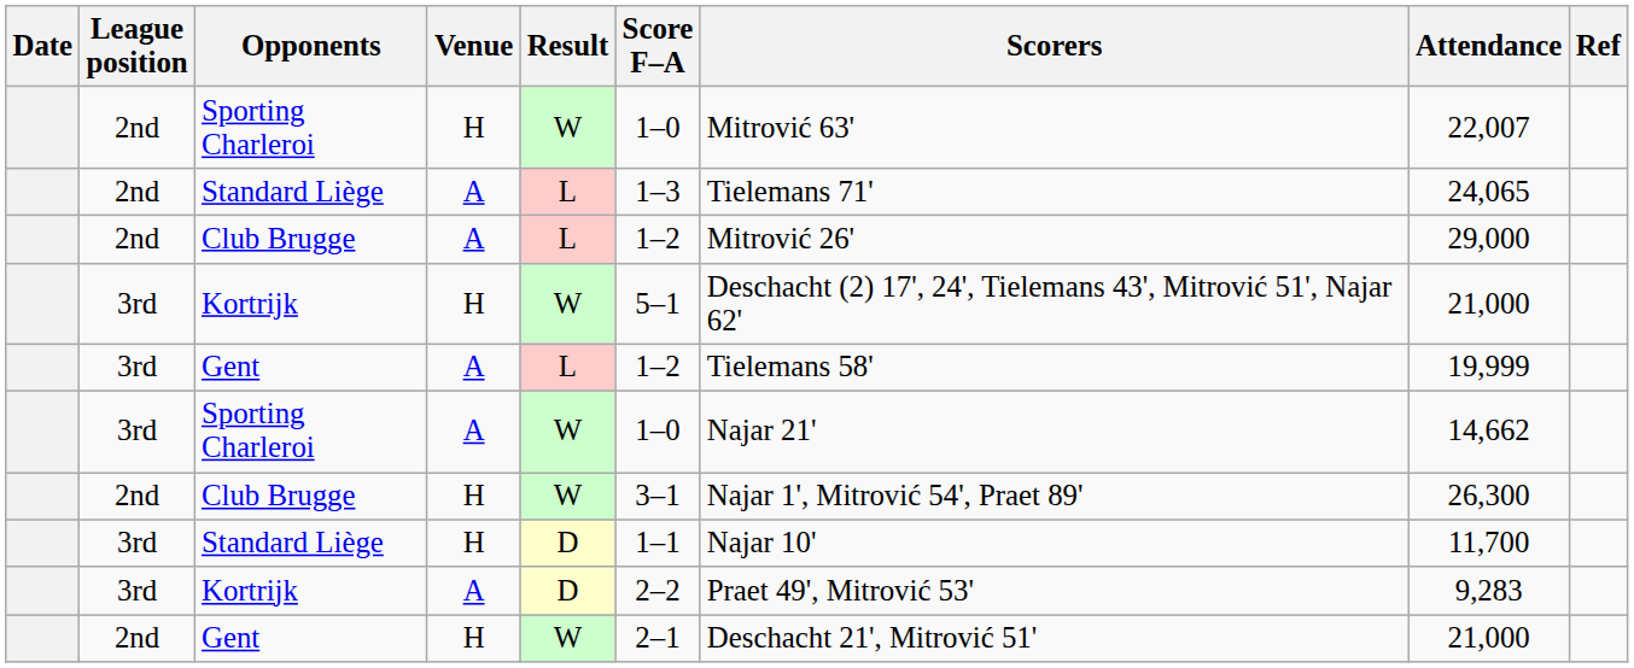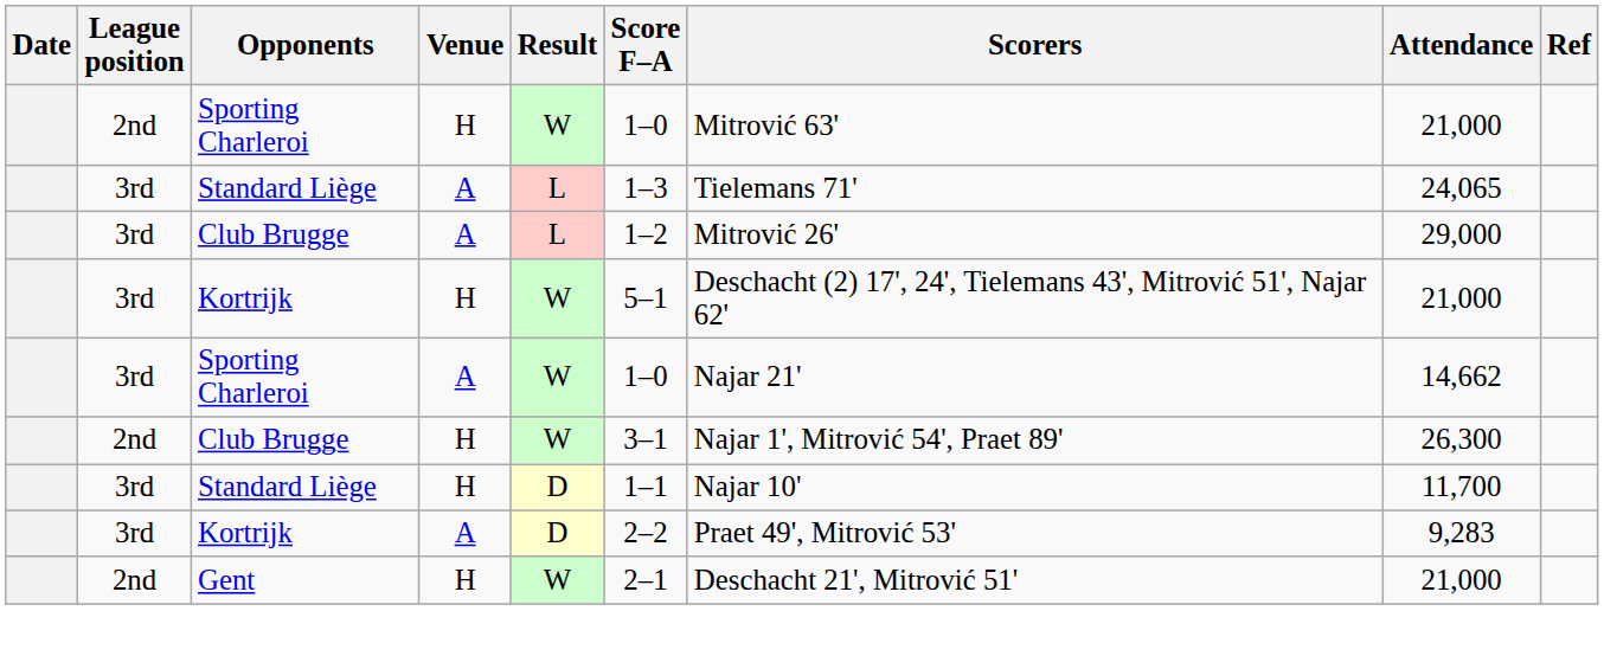Sporting Charleroi / H | Attendance: 22,007 -> 21,000
Standard Liège / A | League position: 2nd -> 3rd
Club Brugge / A | League position: 2nd -> 3rd
- row: 3rd | Gent | A | L | 1–2 | Tielemans 58' | 19,999
